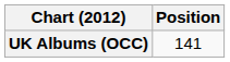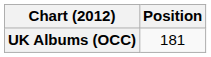UK Albums (OCC) | Position: 141 -> 181
